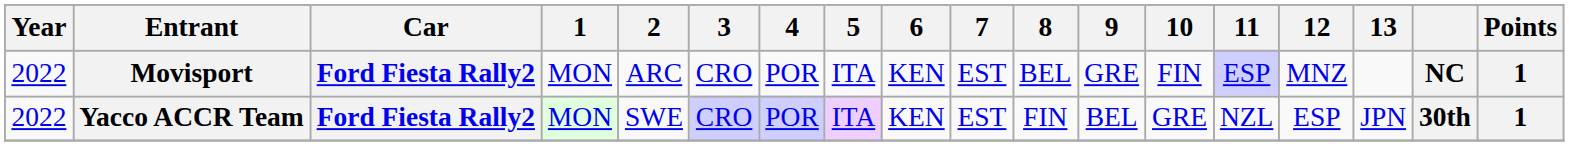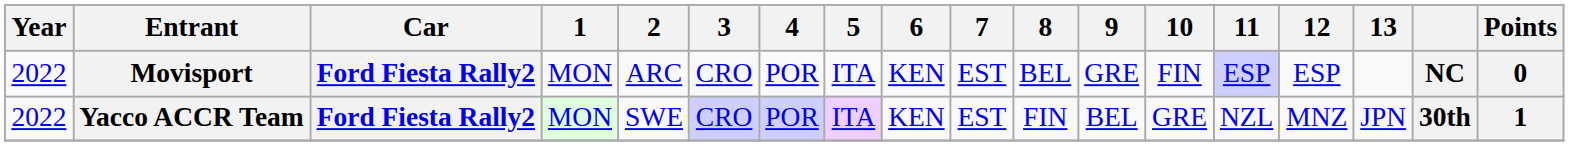Movisport | 12: MNZ -> ESP
Movisport | Points: 1 -> 0
Yacco ACCR Team | 12: ESP -> MNZ
